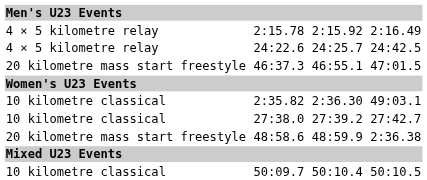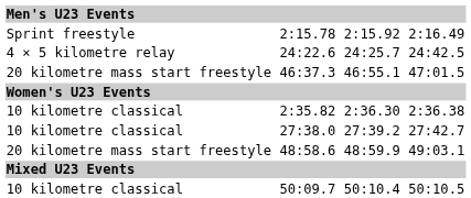2:15.78 | column 1: 4 × 5 kilometre relay -> Sprint freestyle
2:35.82 | column 7: 49:03.1 -> 2:36.38
48:58.6 | column 7: 2:36.38 -> 49:03.1
